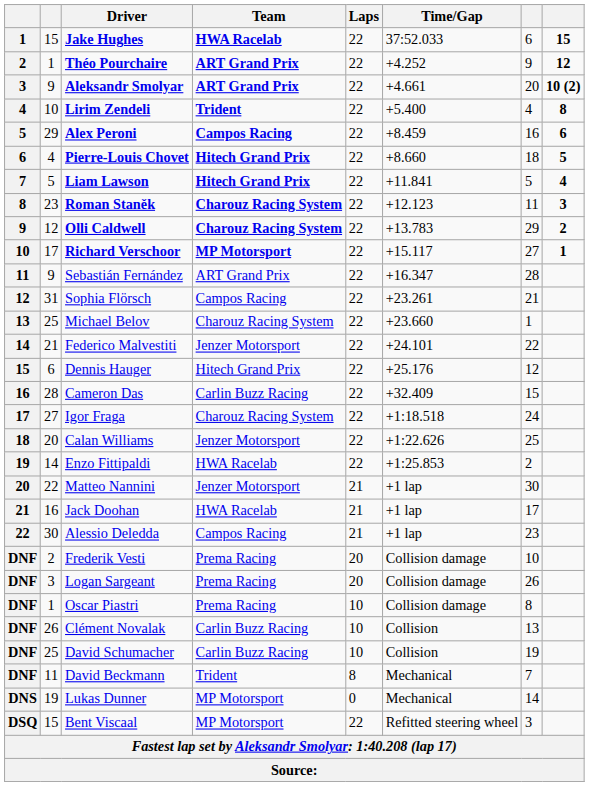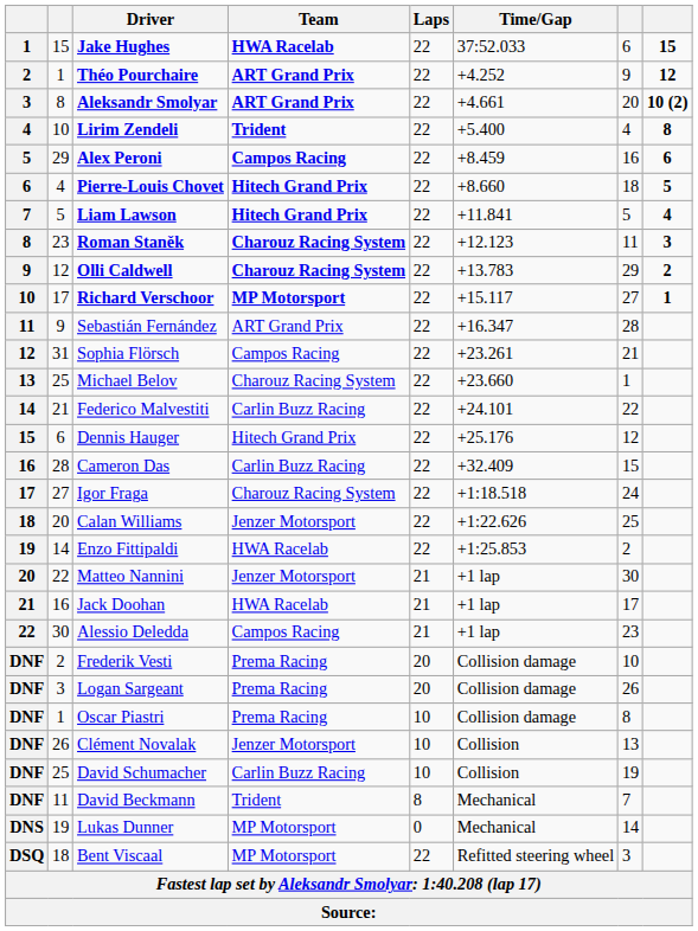Aleksandr Smolyar | column 2: 9 -> 8
Federico Malvestiti | Team: Jenzer Motorsport -> Carlin Buzz Racing
Clément Novalak | Team: Carlin Buzz Racing -> Jenzer Motorsport
Bent Viscaal | column 2: 15 -> 18
